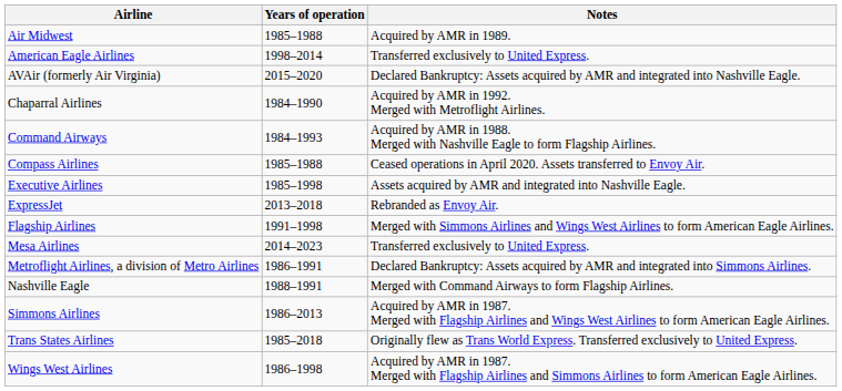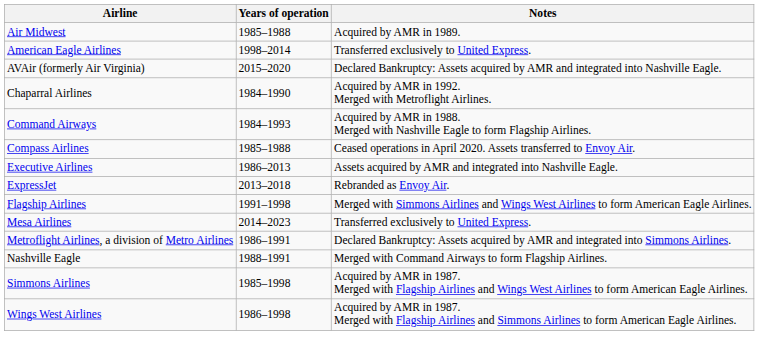Executive Airlines | Years of operation: 1985–1998 -> 1986–2013
Simmons Airlines | Years of operation: 1986–2013 -> 1985–1998
- row: Trans States Airlines | 1985–2018 | Originally flew as Trans World Express. Transferred exclusively to United Express.
